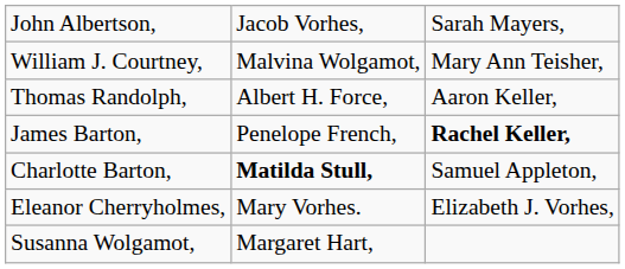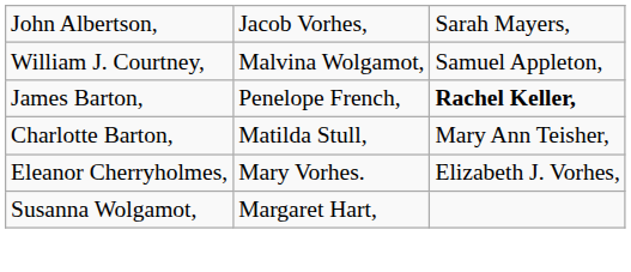William J. Courtney, | column 3: Mary Ann Teisher, -> Samuel Appleton,
- row: Thomas Randolph, | Albert H. Force, | Aaron Keller,
Charlotte Barton, | column 2: bold -> normal
Charlotte Barton, | column 3: Samuel Appleton, -> Mary Ann Teisher,
